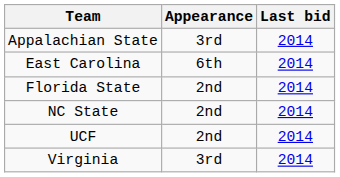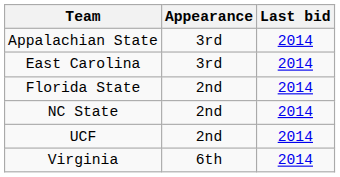East Carolina | Appearance: 6th -> 3rd
Virginia | Appearance: 3rd -> 6th
